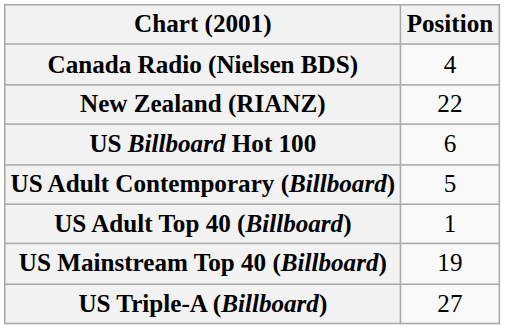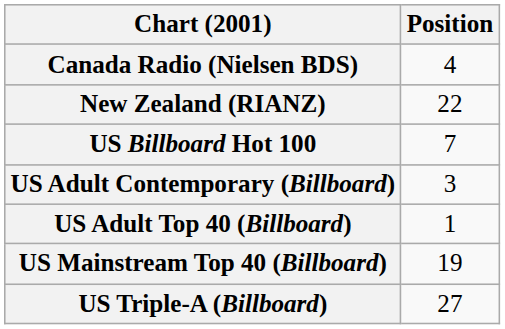US Billboard Hot 100 | Position: 6 -> 7
US Adult Contemporary (Billboard) | Position: 5 -> 3
